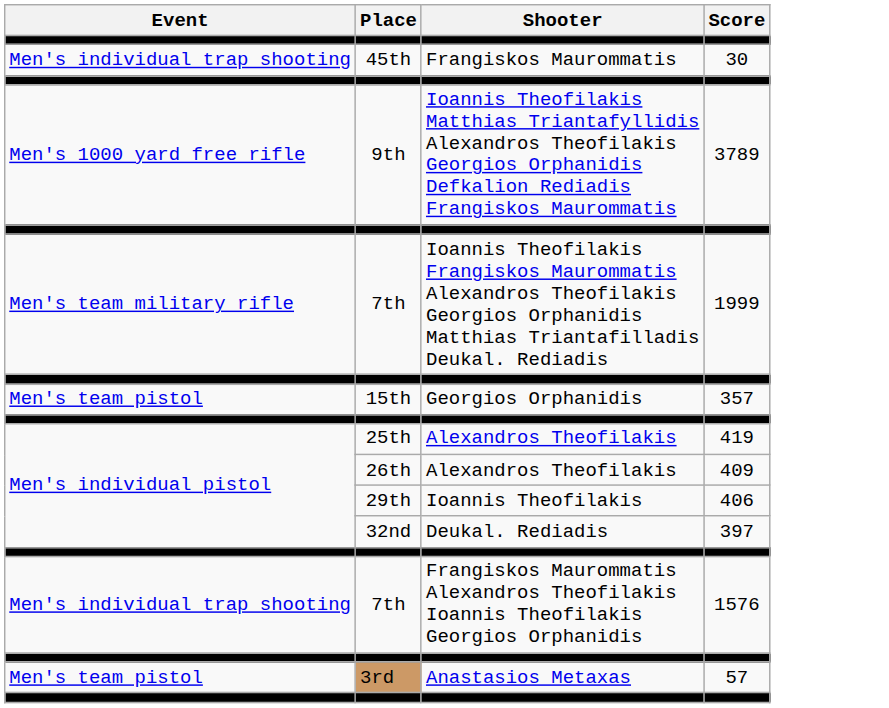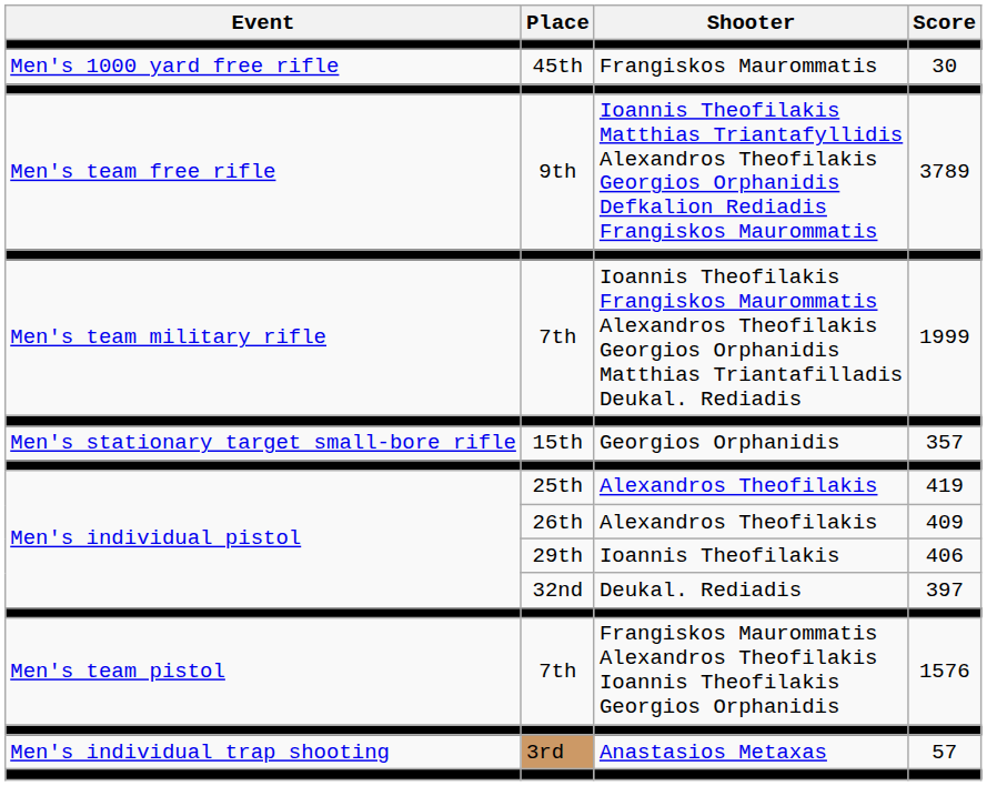30 | Event: Men's individual trap shooting -> Men's 1000 yard free rifle
3789 | Event: Men's 1000 yard free rifle -> Men's team free rifle
357 | Event: Men's team pistol -> Men's stationary target small-bore rifle
1576 | Event: Men's individual trap shooting -> Men's team pistol
57 | Event: Men's team pistol -> Men's individual trap shooting
